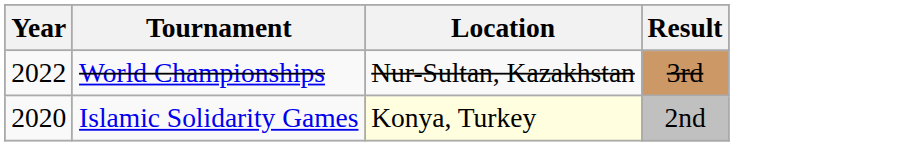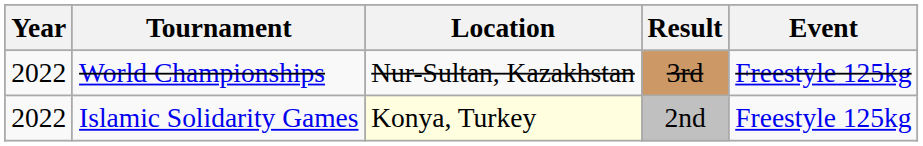+ column: Event | Freestyle 125kg | Freestyle 125kg
Islamic Solidarity Games | Year: 2020 -> 2022
